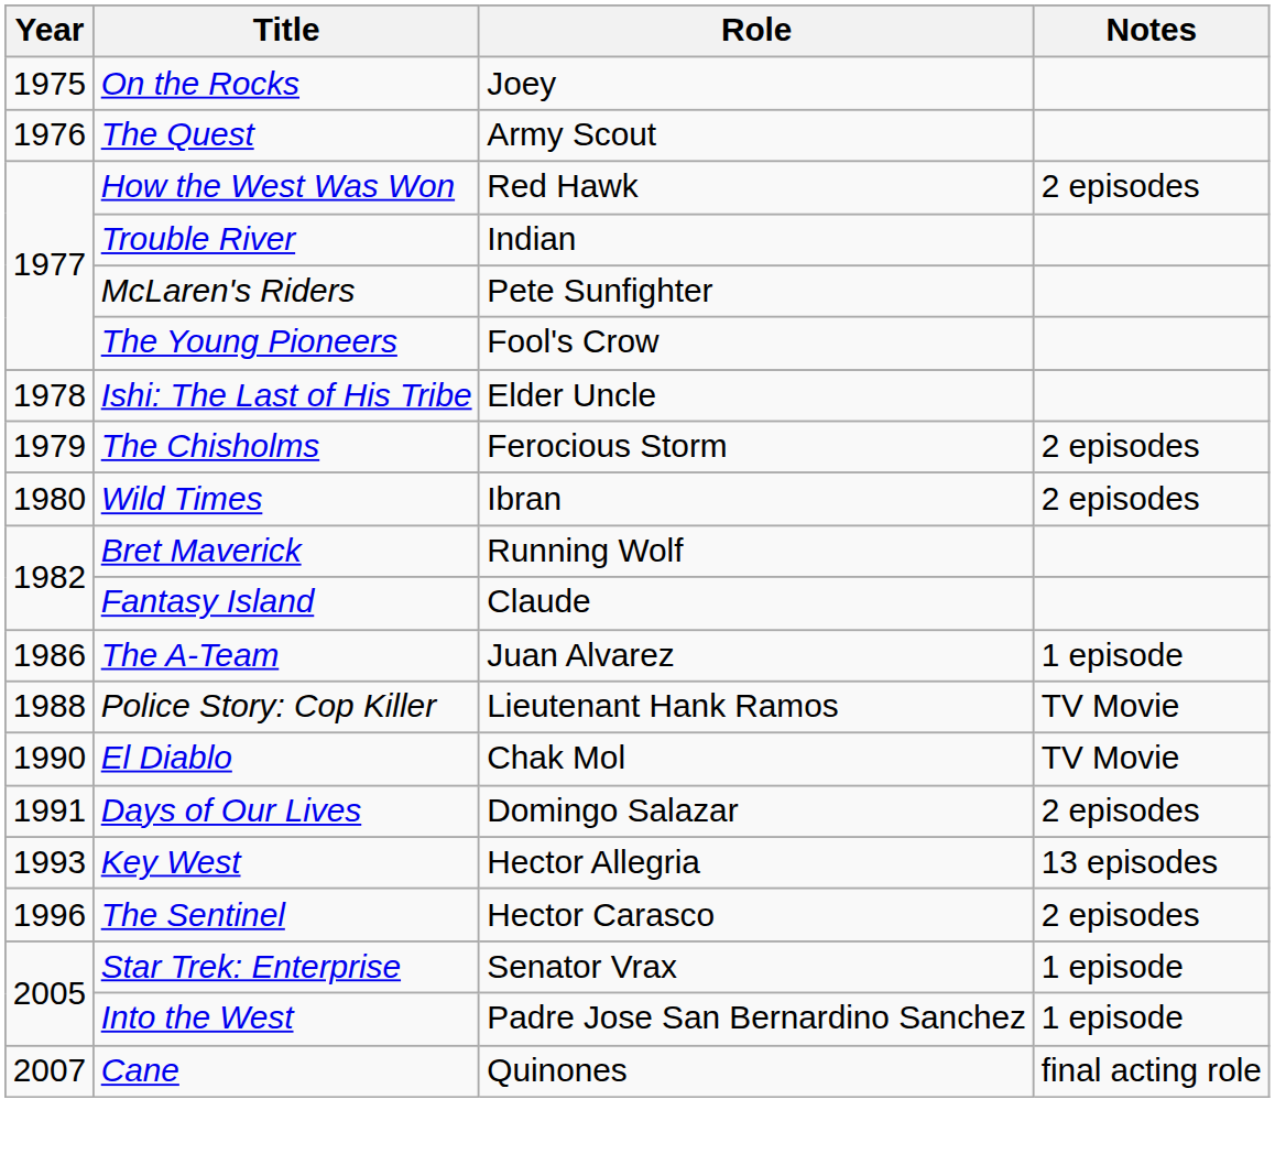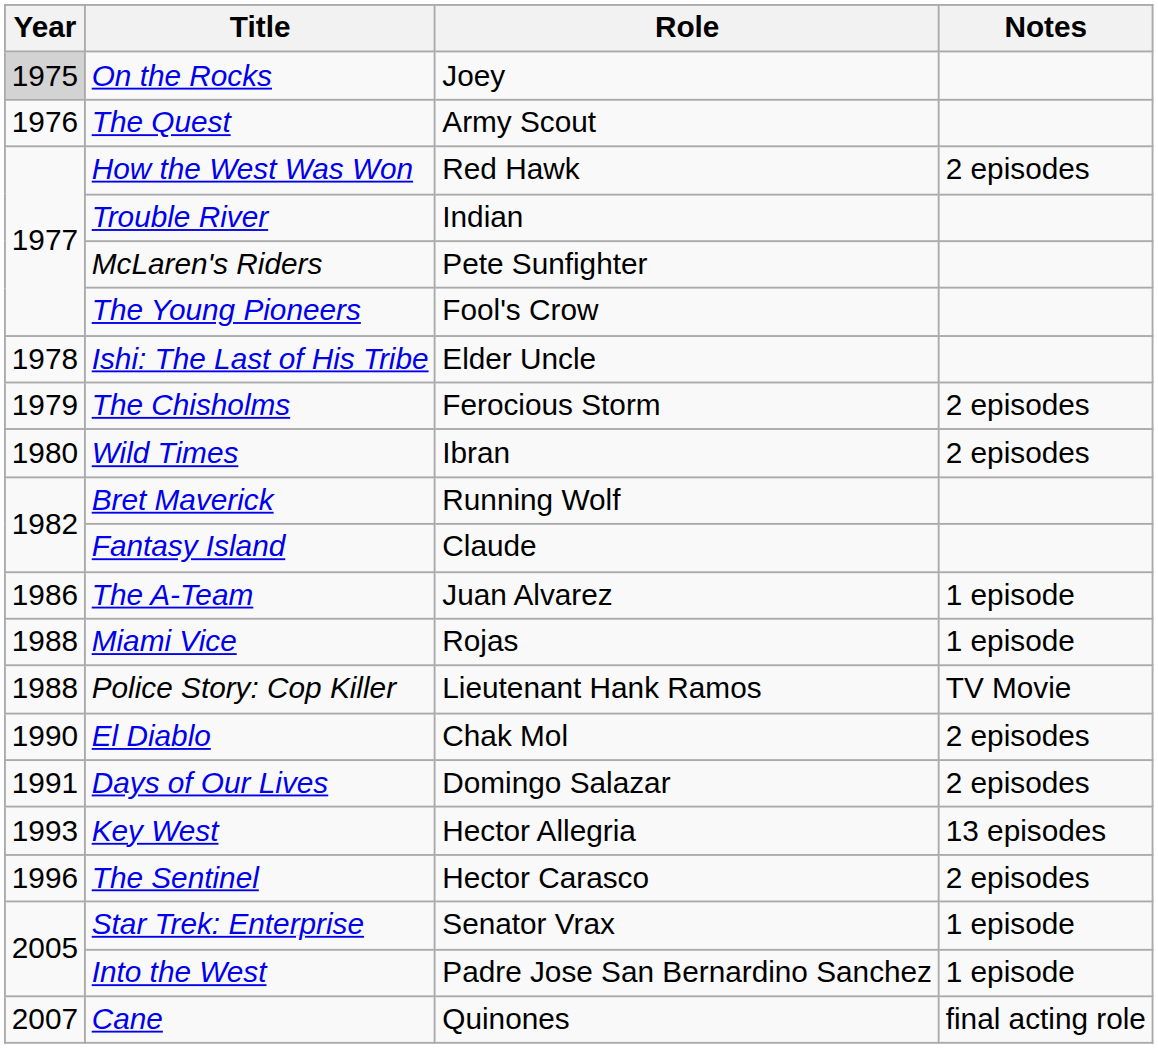On the Rocks | Year: no background -> lightgrey background
+ row: 1988 | Miami Vice | Rojas | 1 episode
El Diablo | Notes: TV Movie -> 2 episodes
